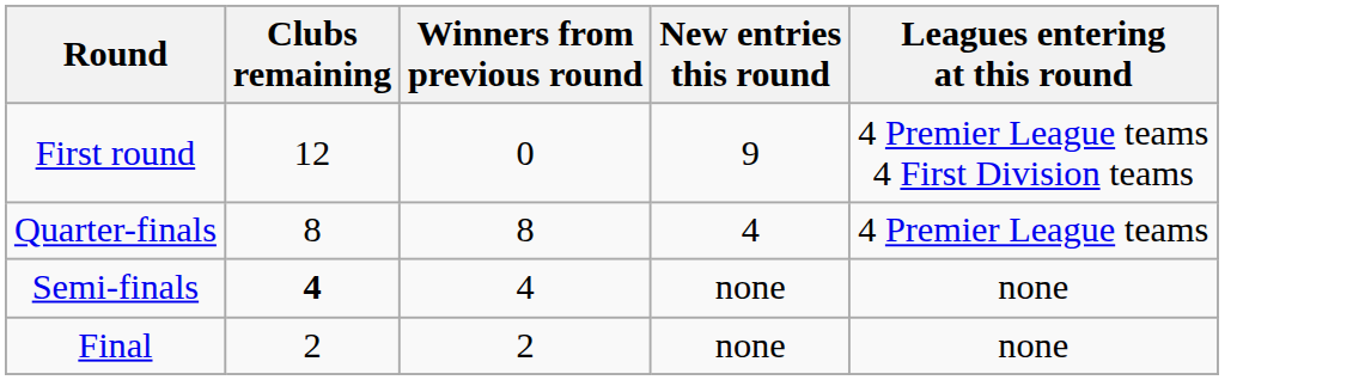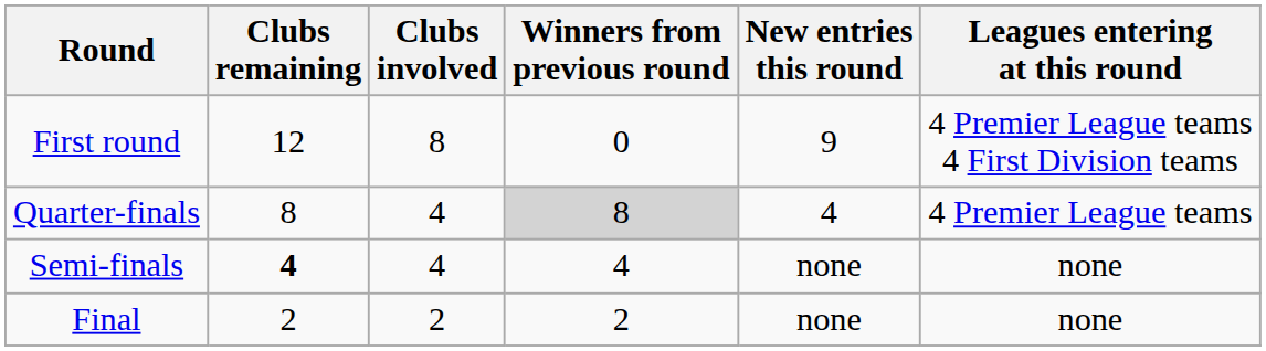+ column: Clubs involved | 8 | 4 | 4 | 2
Quarter-finals | Winners from previous round: no background -> lightgrey background
